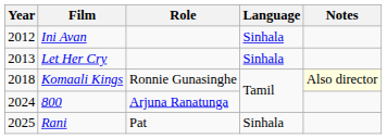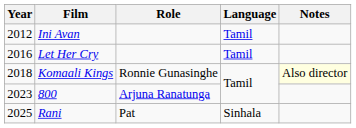Ini Avan | Language: Sinhala -> Tamil
Let Her Cry | Year: 2013 -> 2016
Let Her Cry | Language: Sinhala -> Tamil
800 | Year: 2024 -> 2023
